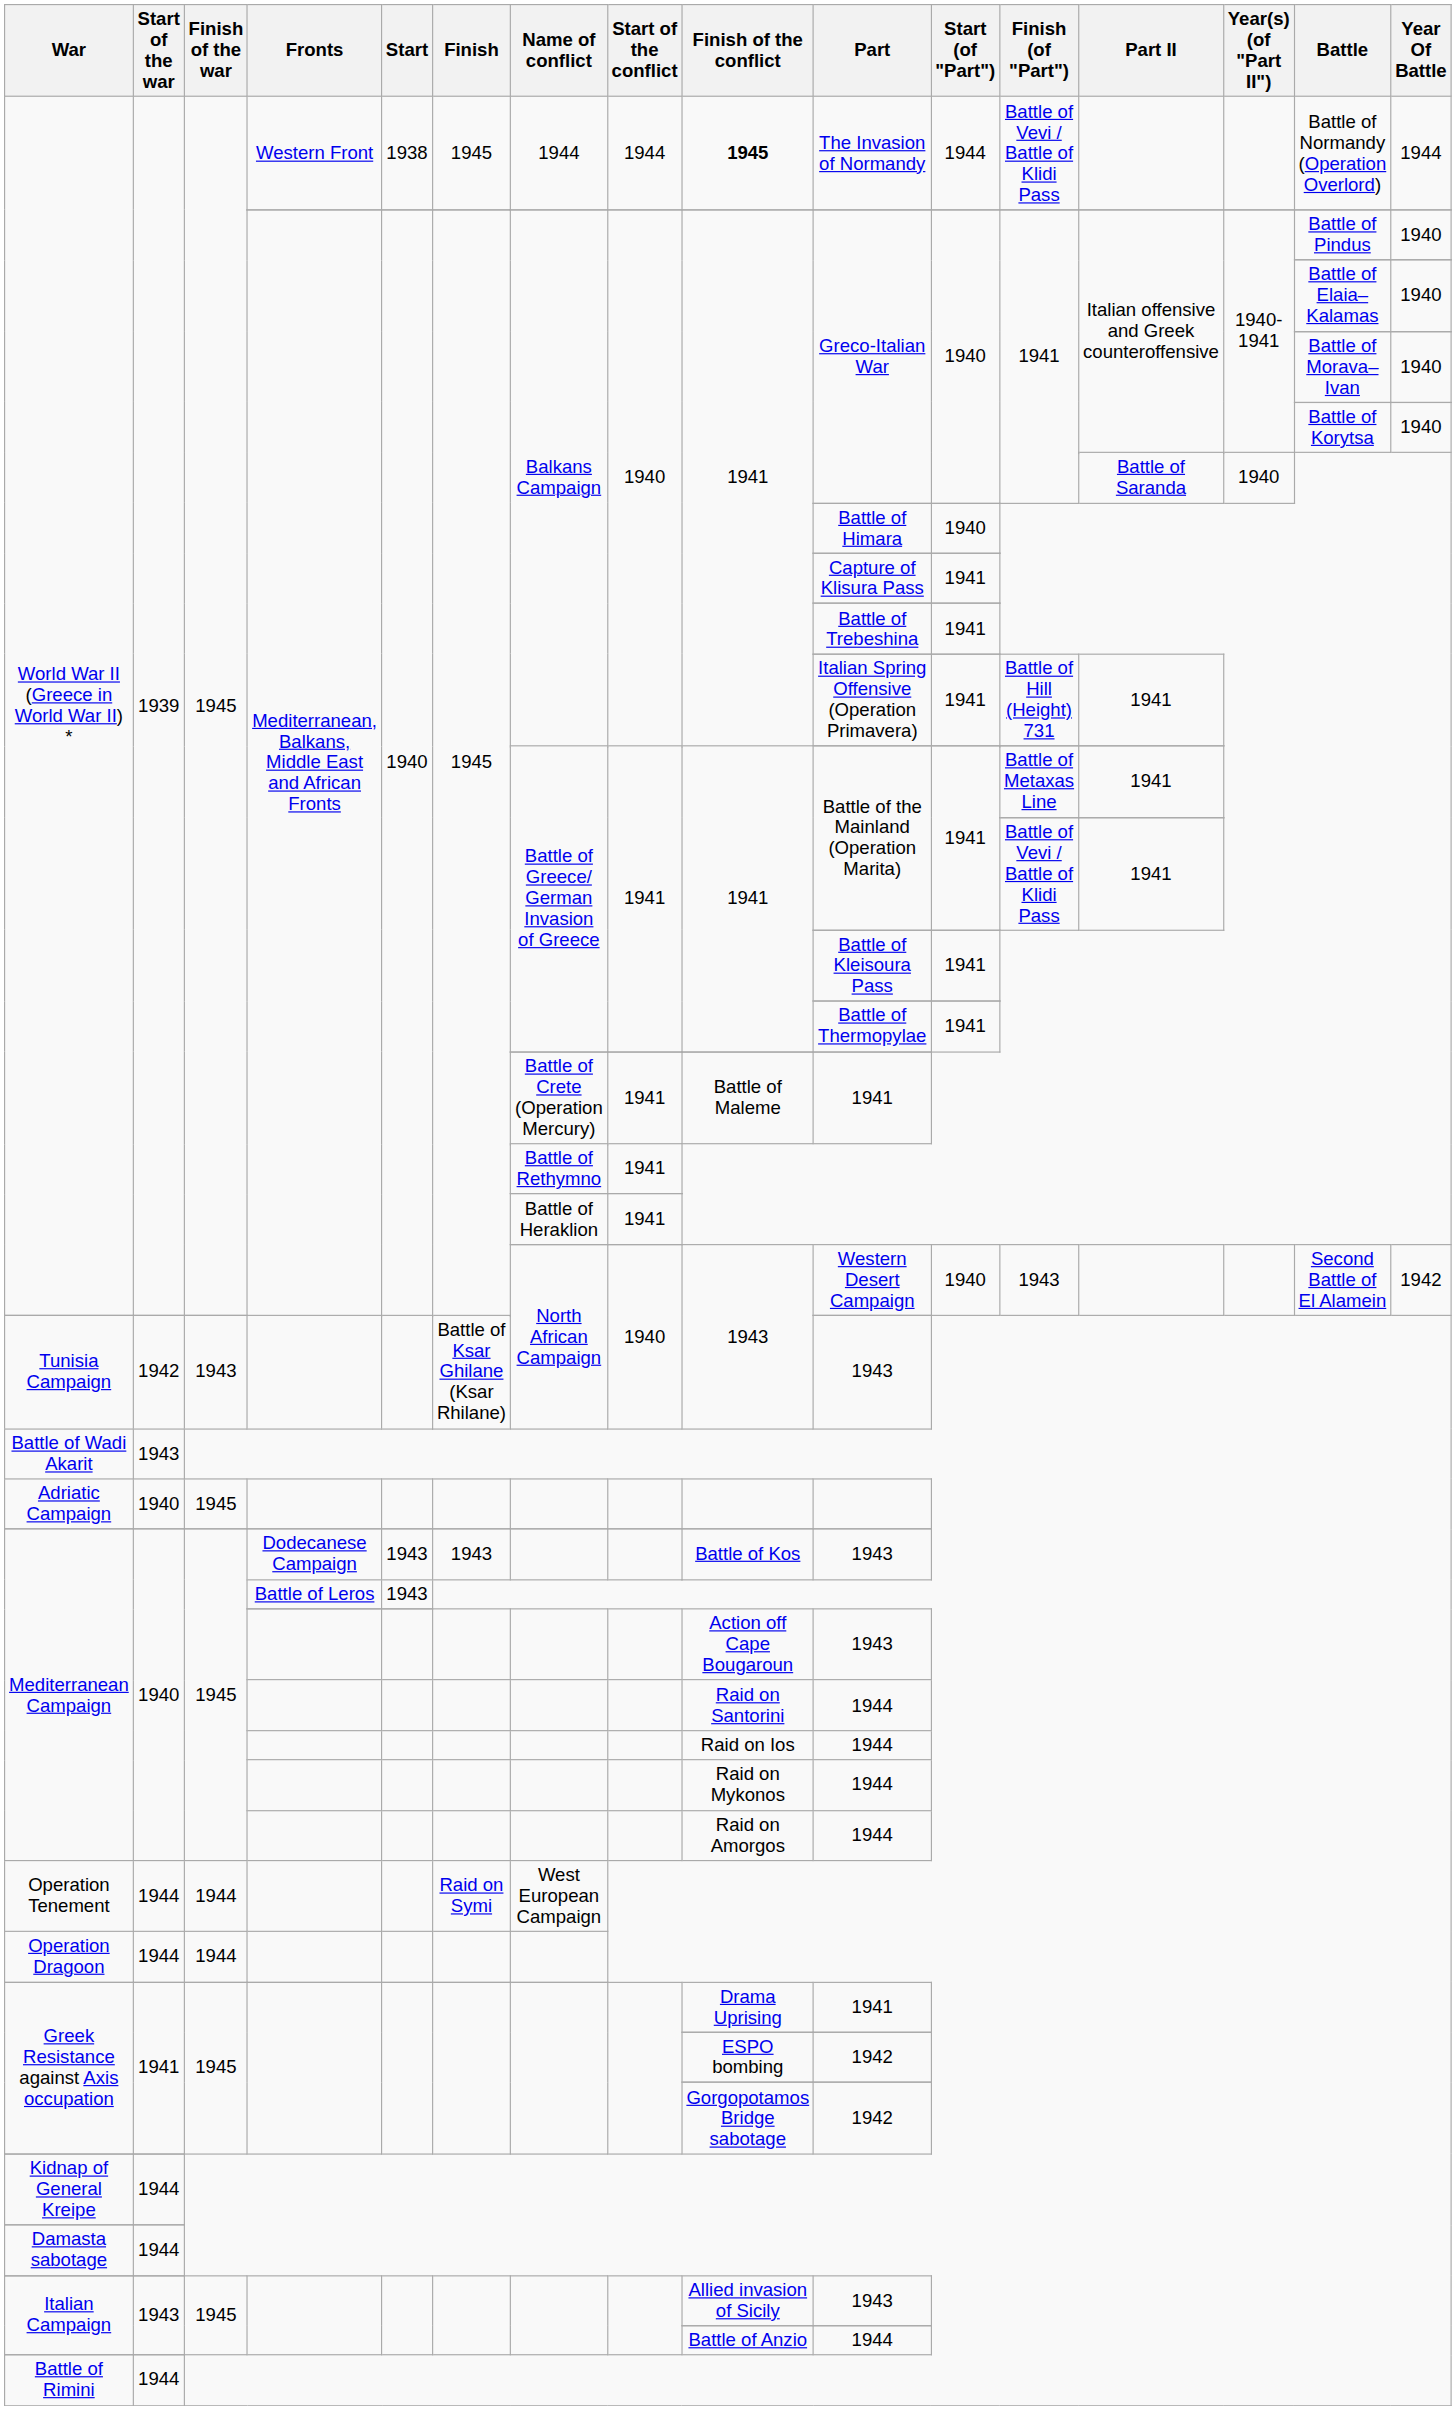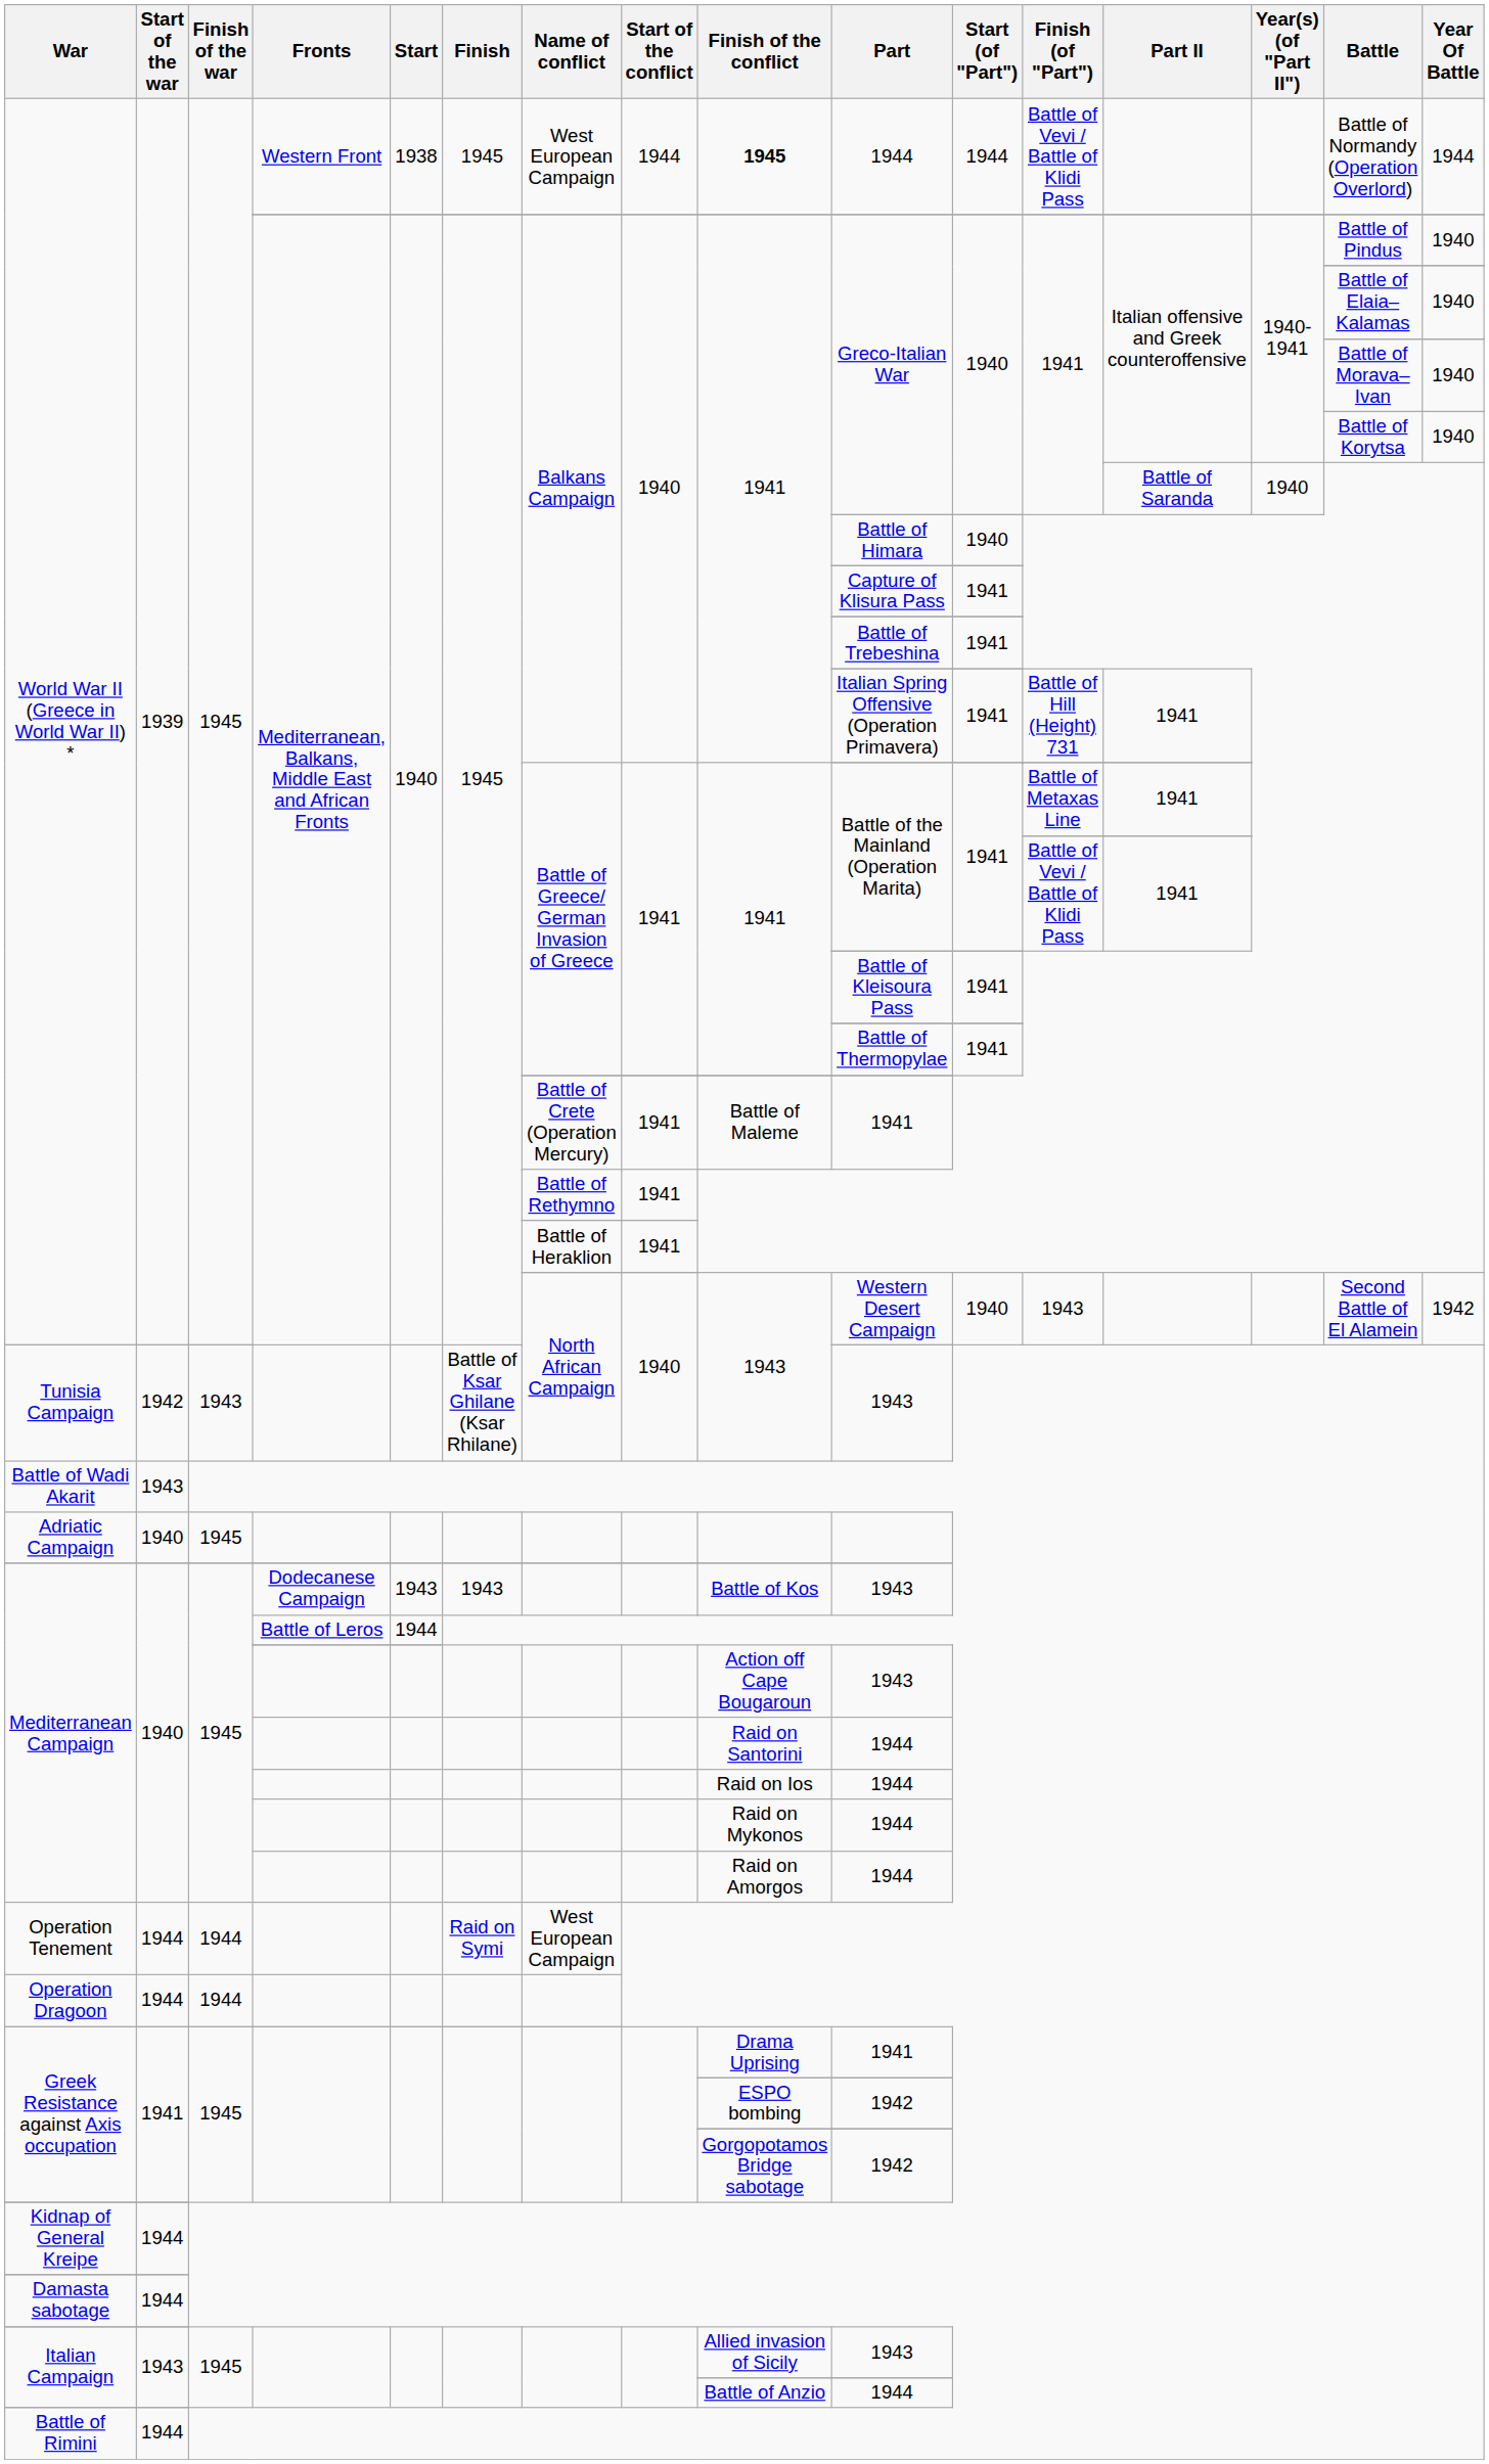World War II (Greece in World War II) * / Western Front | Name of conflict: 1944 -> West European Campaign
World War II (Greece in World War II) * / Western Front | Part: The Invasion of Normandy -> 1944
Mediterranean Campaign / Battle of Leros | Start: 1943 -> 1944
